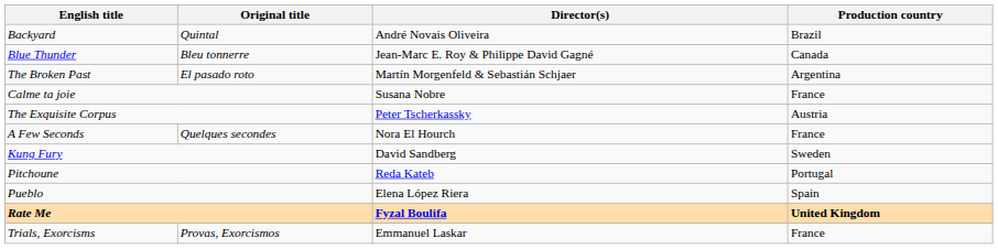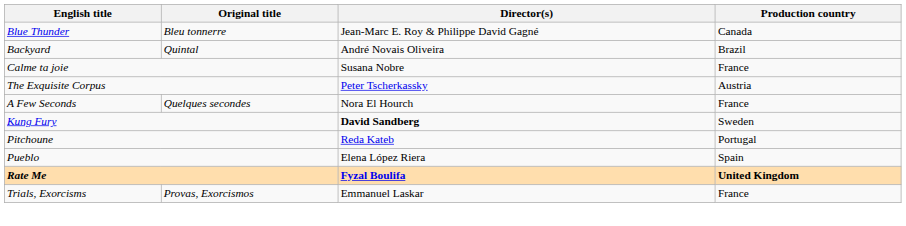rows swapped: Backyard <-> Blue Thunder
- row: The Broken Past | El pasado roto | Martín Morgenfeld & Sebastián Schjaer | Argentina
Kung Fury | Director(s): normal -> bold
